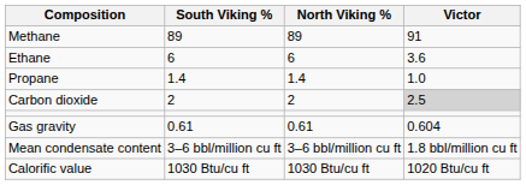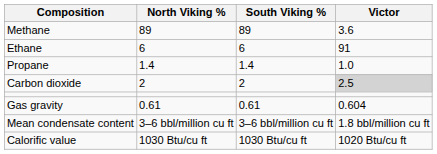columns swapped: North Viking % <-> South Viking %
Methane | Victor: 91 -> 3.6
Ethane | Victor: 3.6 -> 91
